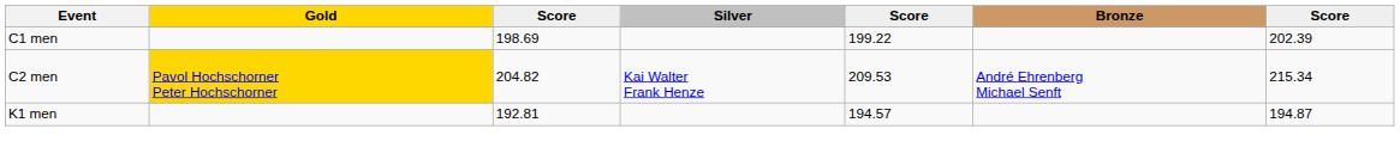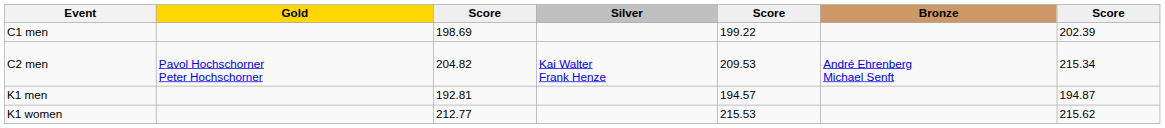C2 men | Gold: gold background -> no background
+ row: K1 women | 212.77 | 215.53 | 215.62
